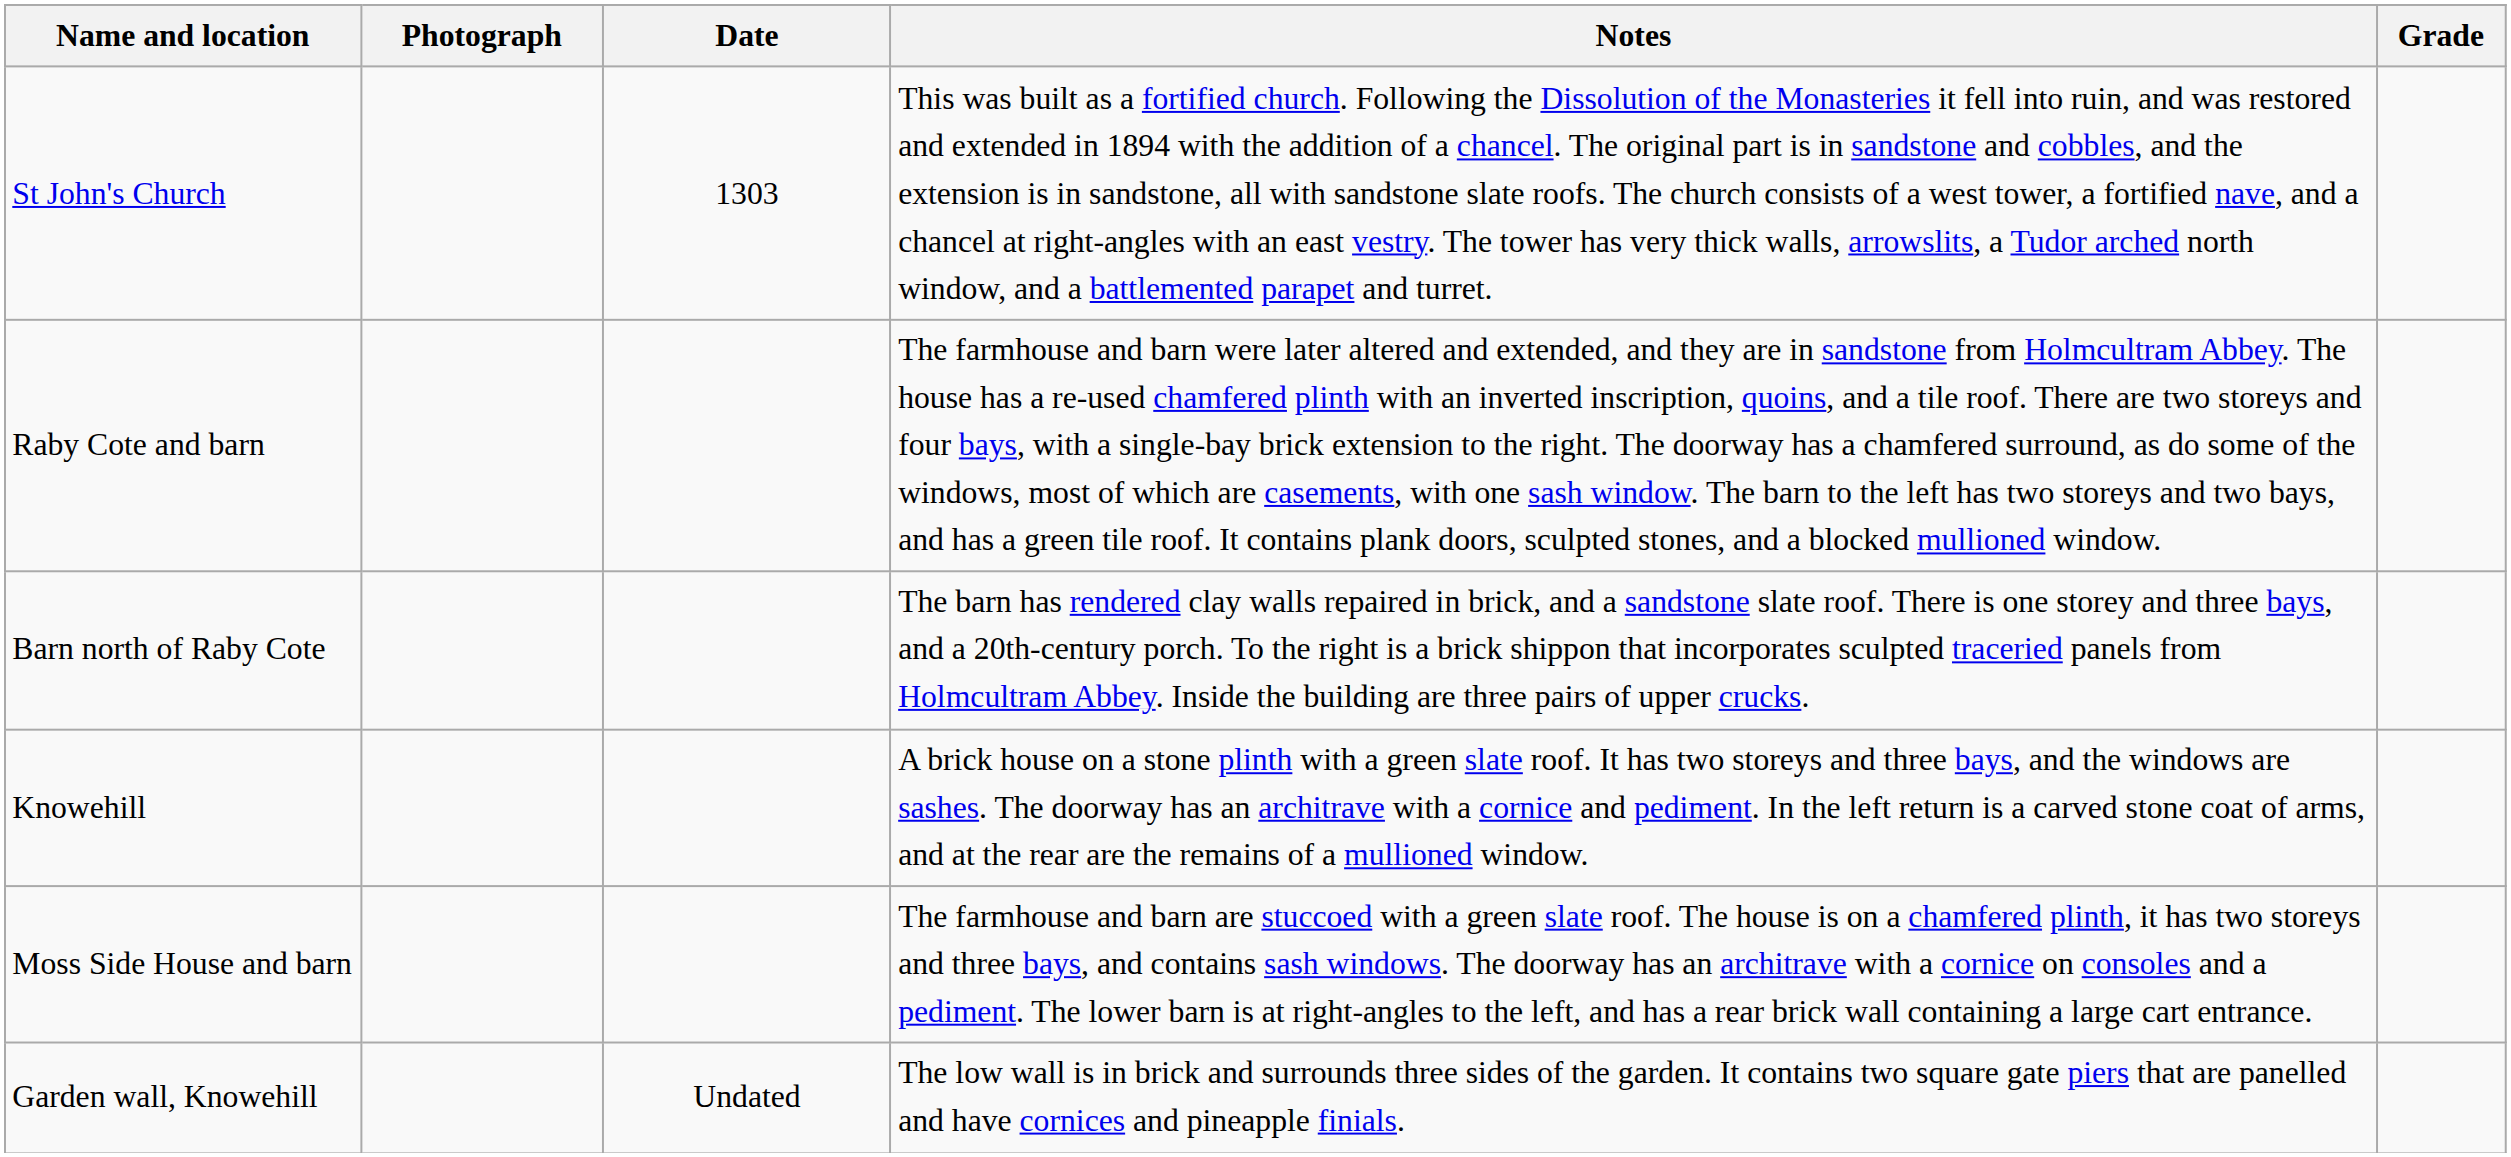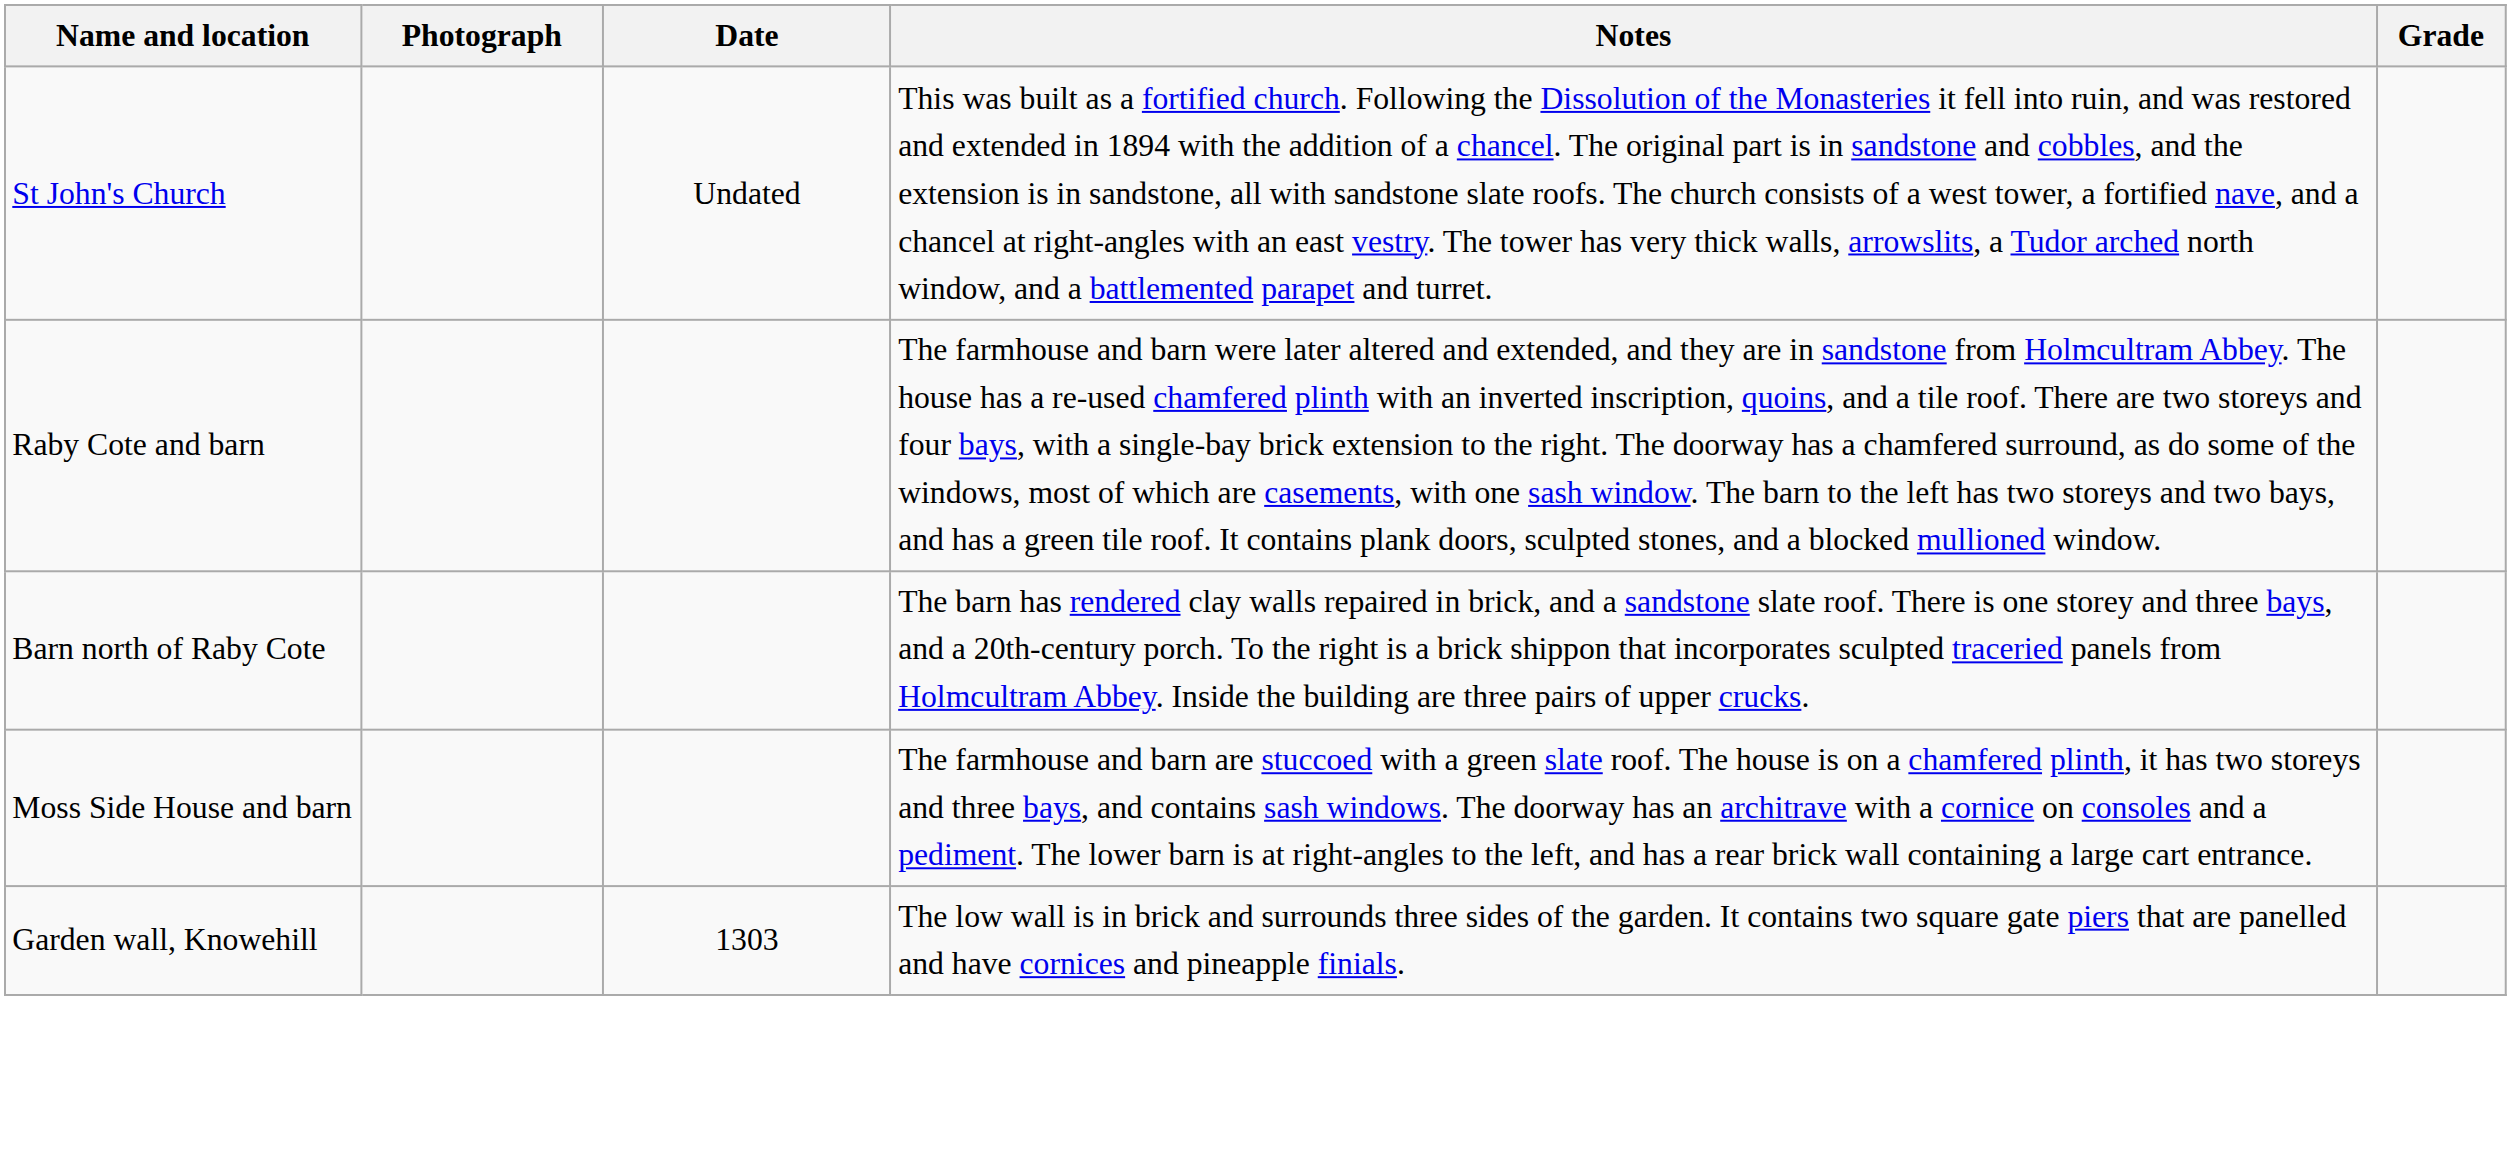St John's Church | Date: 1303 -> Undated
- row: Knowehill | A brick house on a stone plinth with a green slate roof. It has two storeys and three bays, and the windows are sashes. The doorway has an architrave with a cornice and pediment. In the left return is a carved stone coat of arms, and at the rear are the remains of a mullioned window.
Garden wall, Knowehill | Date: Undated -> 1303
